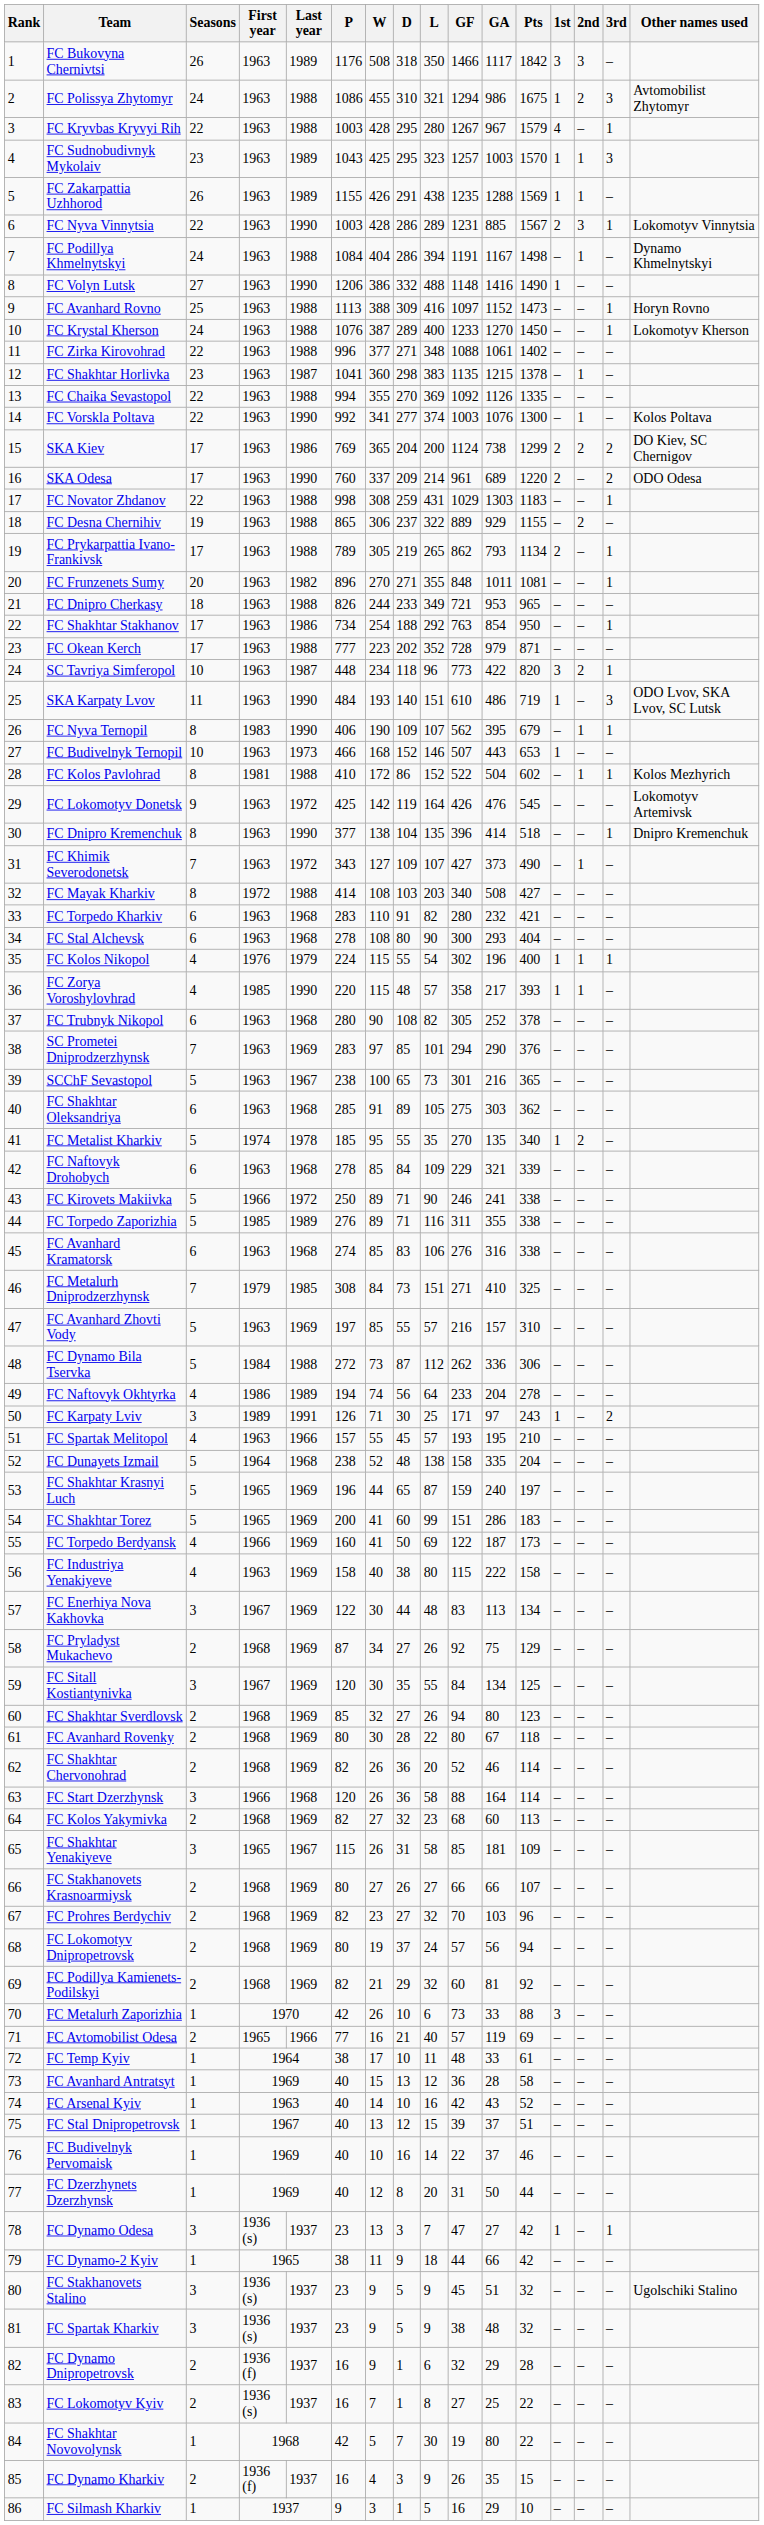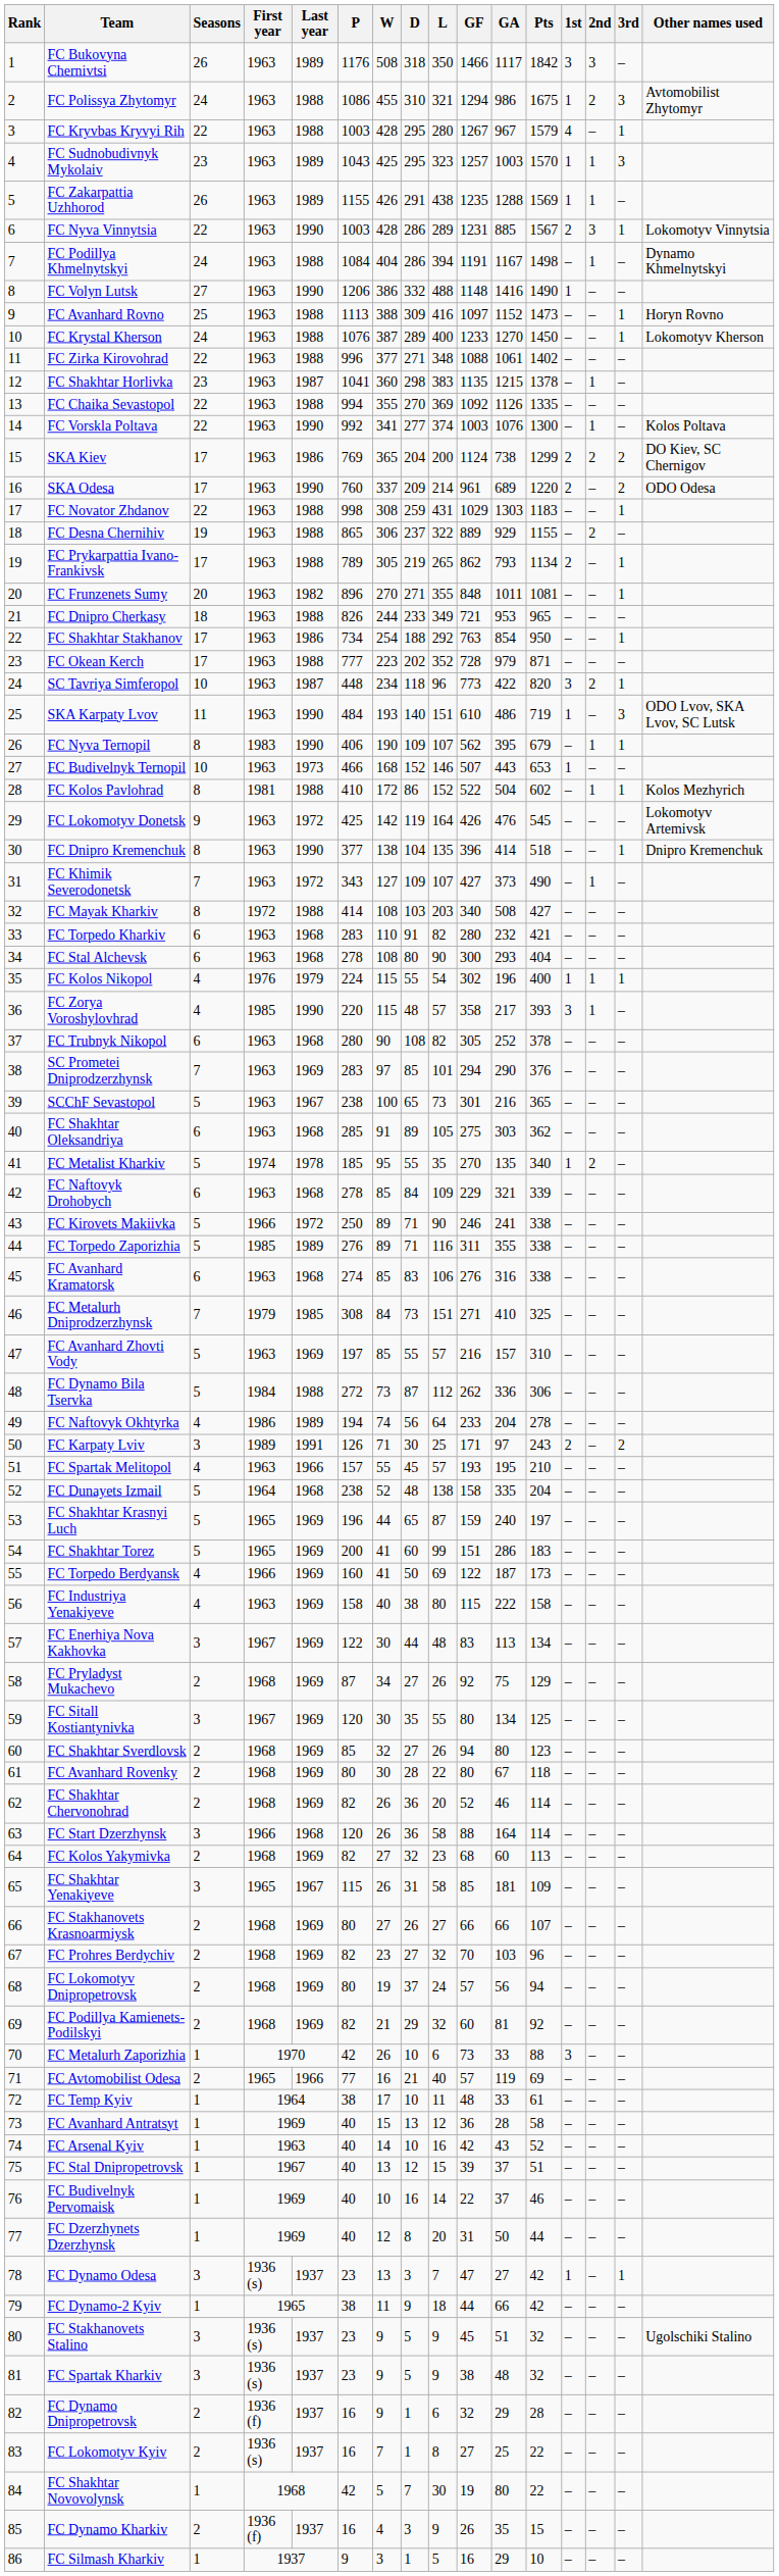FC Zorya Voroshylovhrad | 1st: 1 -> 3
FC Karpaty Lviv | 1st: 1 -> 2
FC Sitall Kostiantynivka | GF: 84 -> 80
